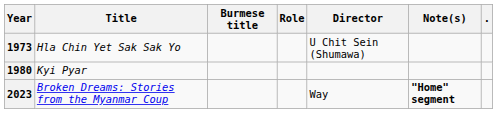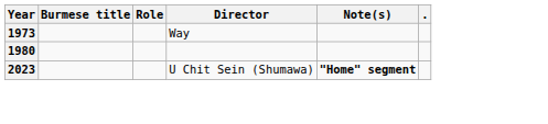- column: Title | Hla Chin Yet Sak Sak Yo | Kyi Pyar | Broken Dreams: Stories from the Myanmar Coup
1973 | Director: U Chit Sein (Shumawa) -> Way
2023 | Director: Way -> U Chit Sein (Shumawa)
